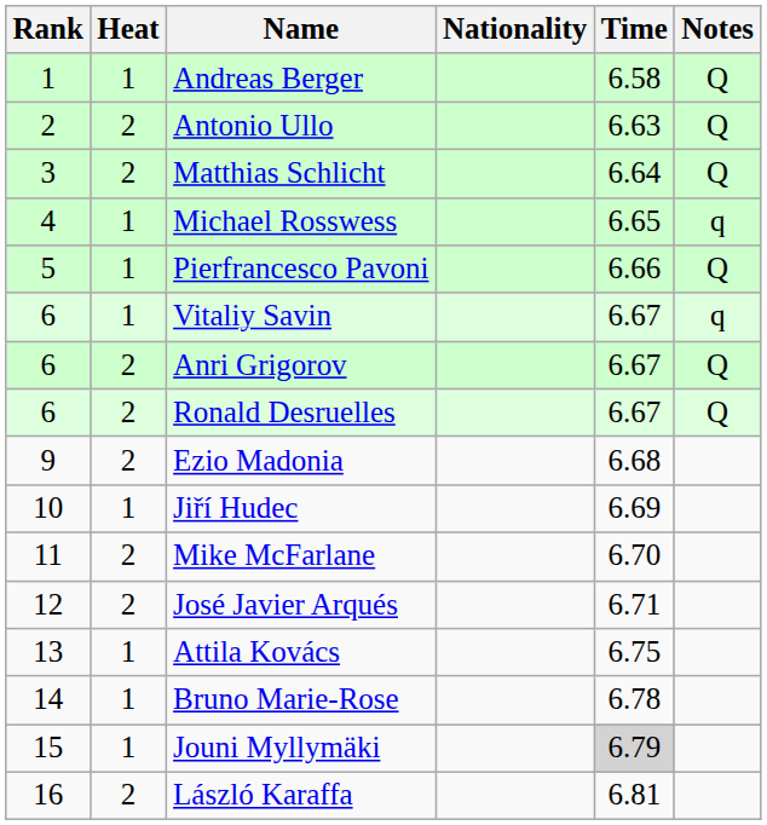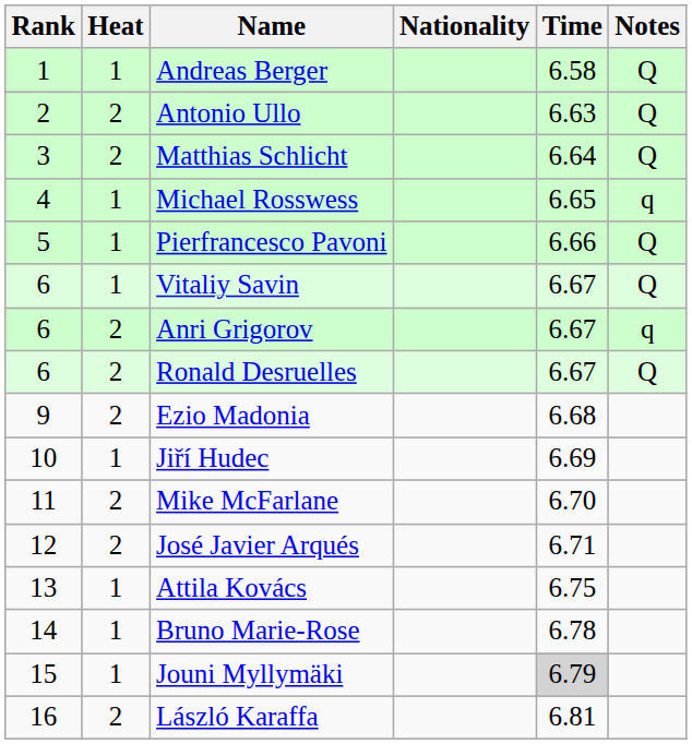Vitaliy Savin | Notes: q -> Q
Anri Grigorov | Notes: Q -> q
